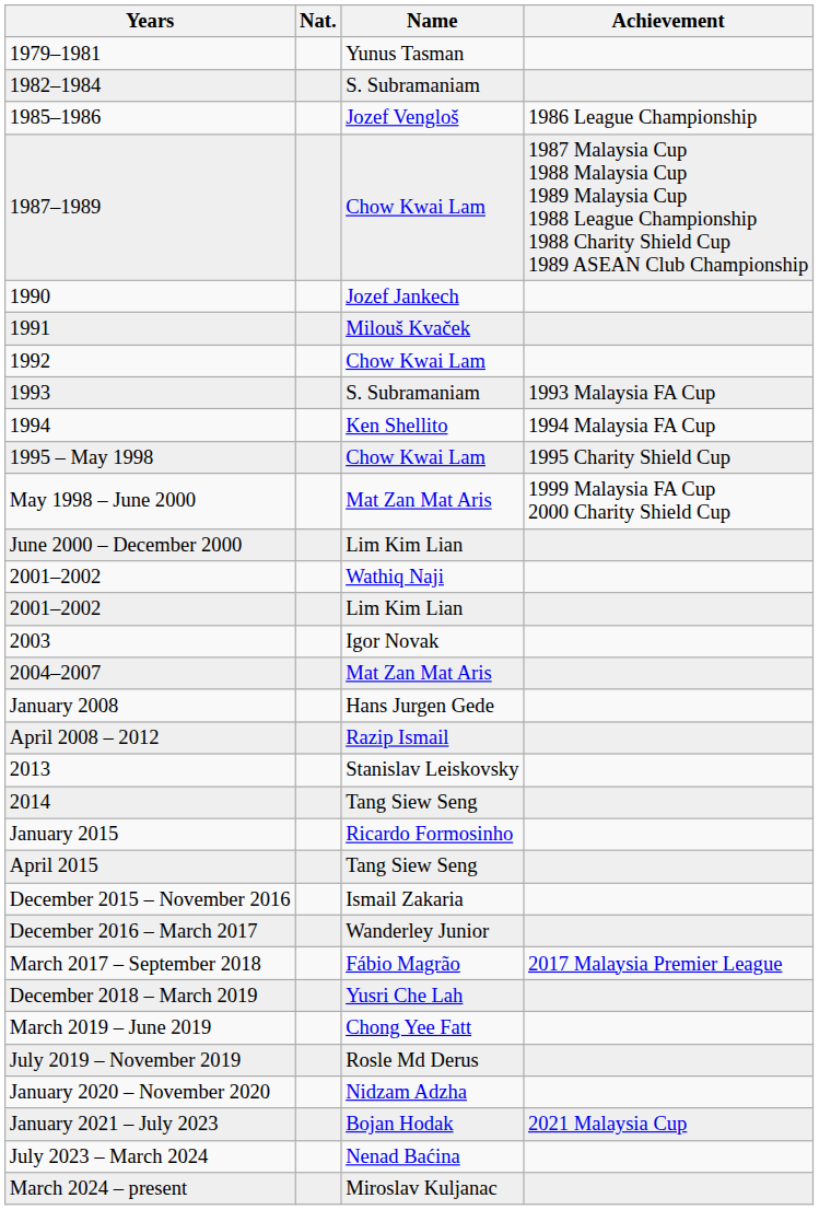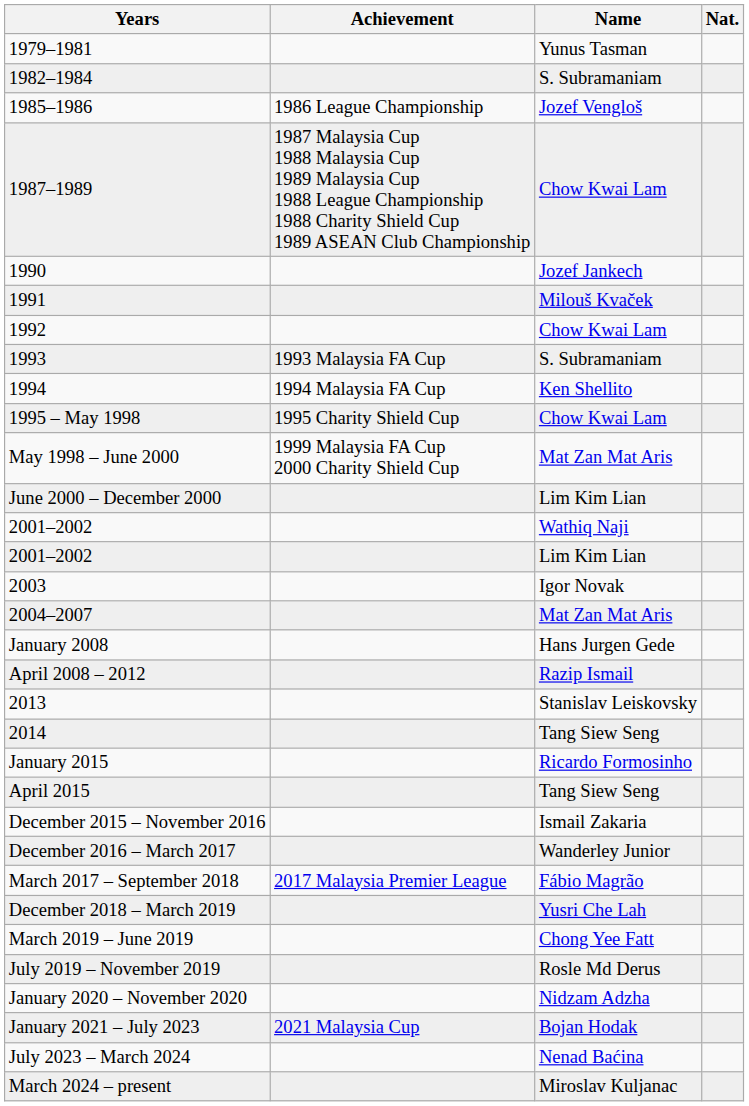columns swapped: Nat. <-> Achievement
